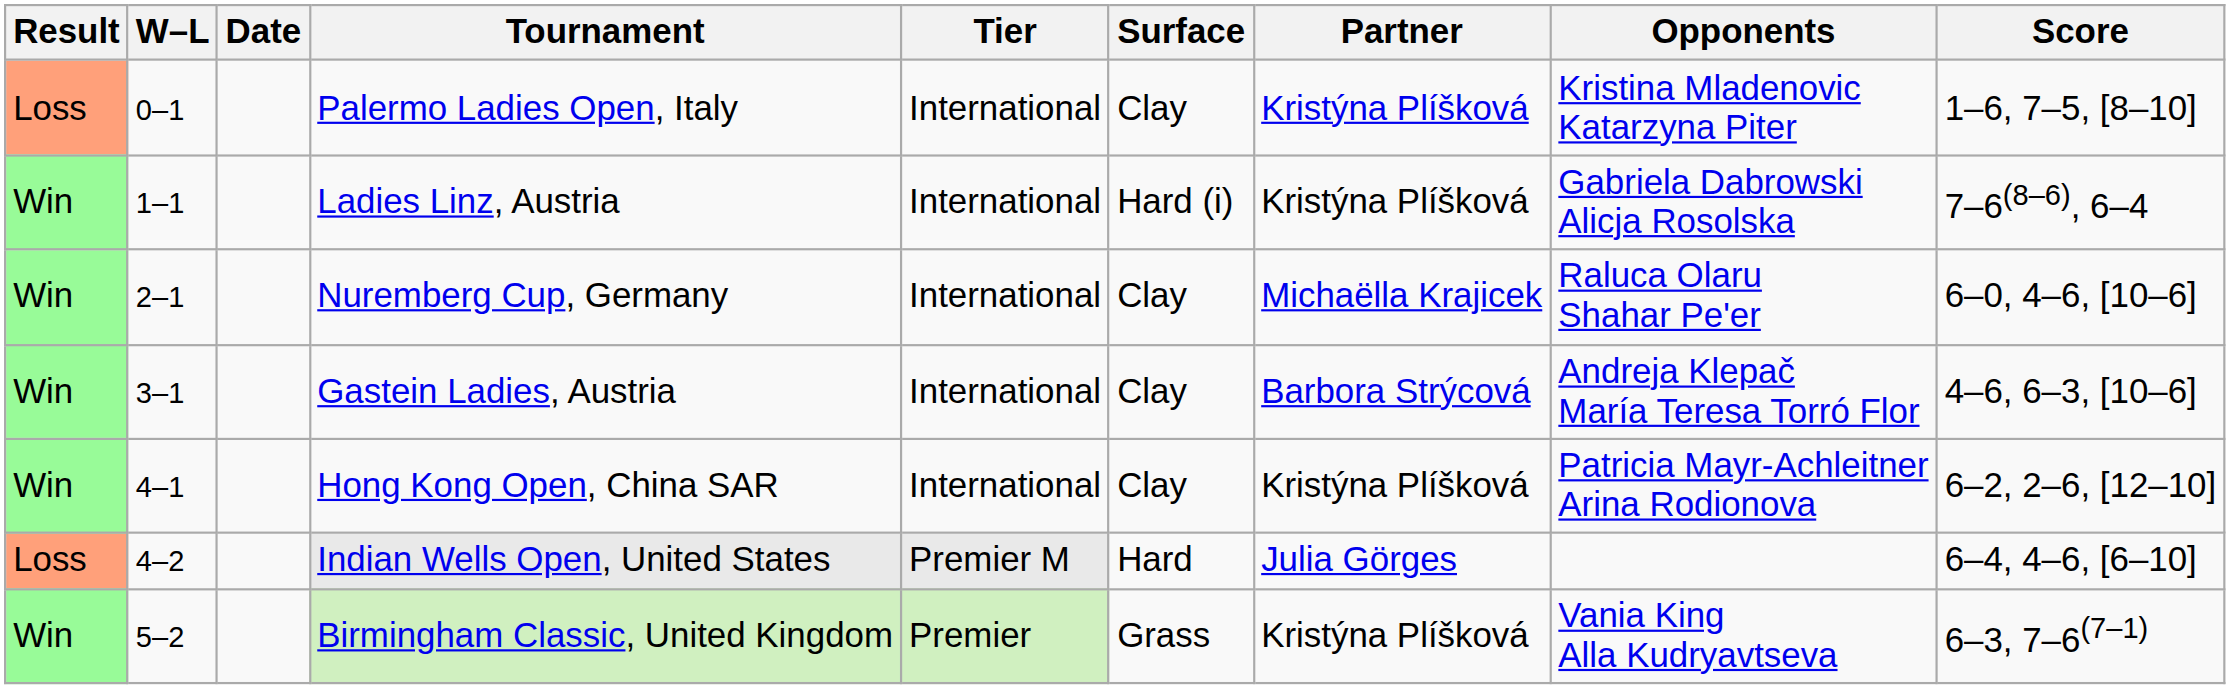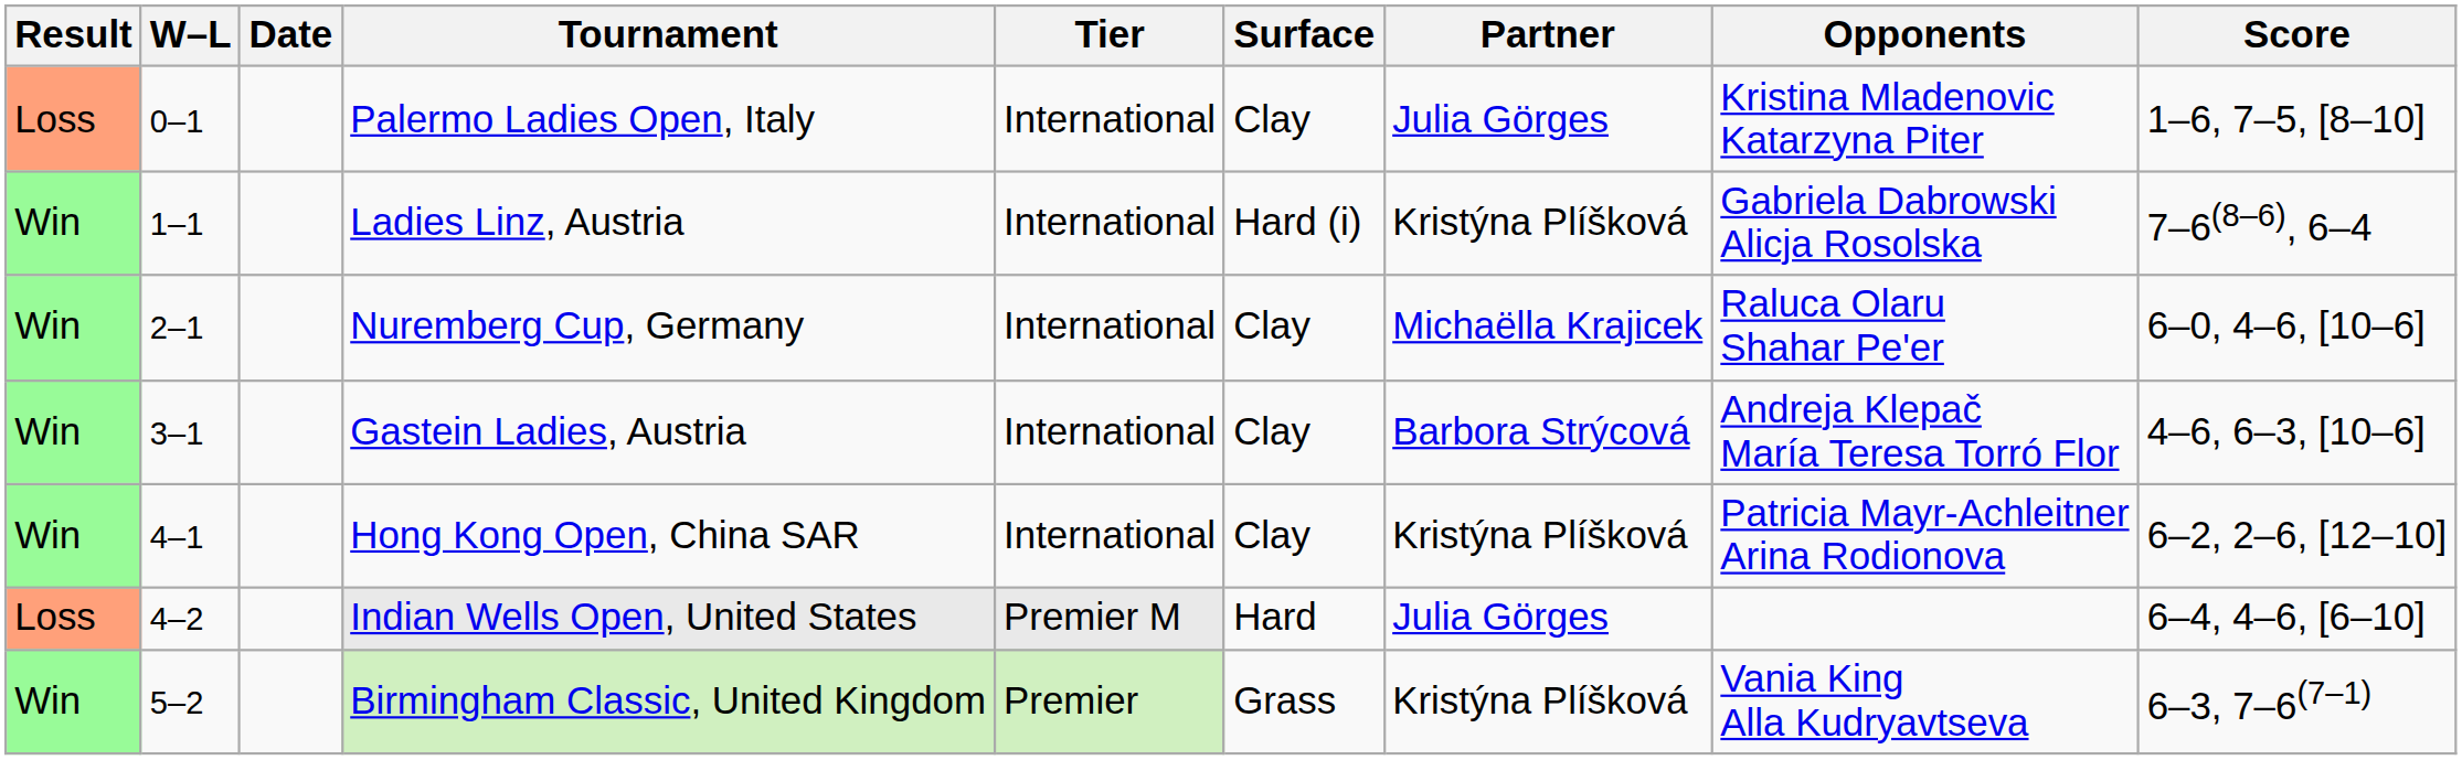Palermo Ladies Open, Italy | Partner: Kristýna Plíšková -> Julia Görges
